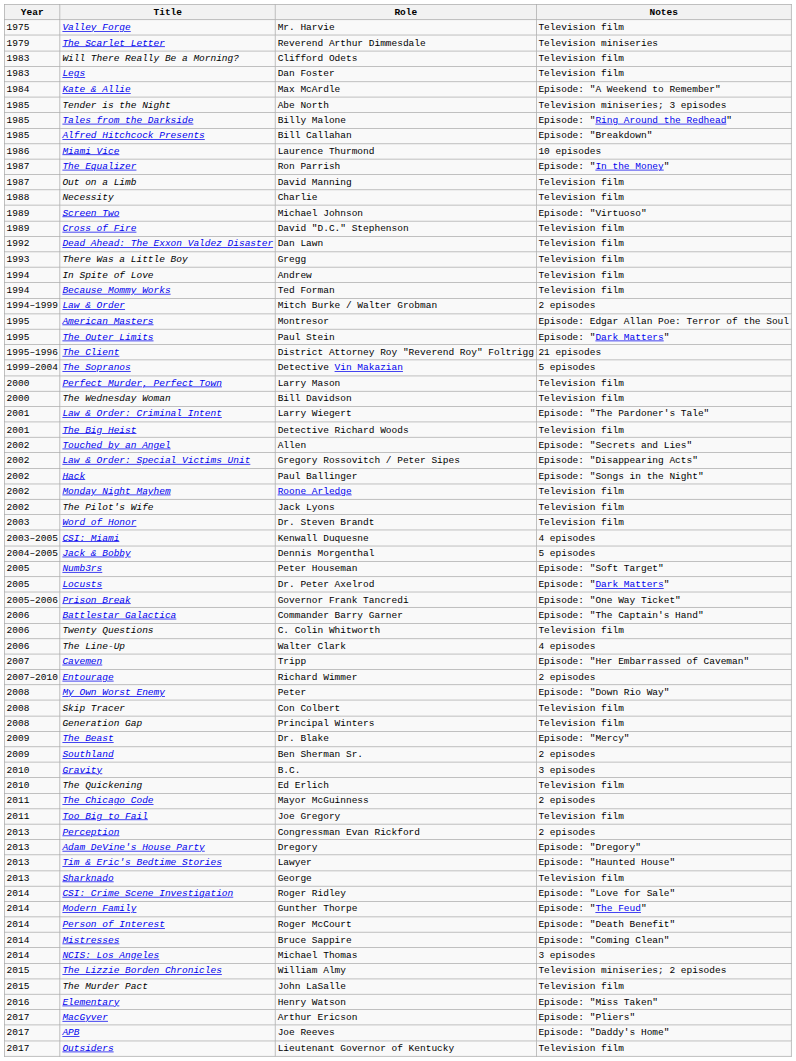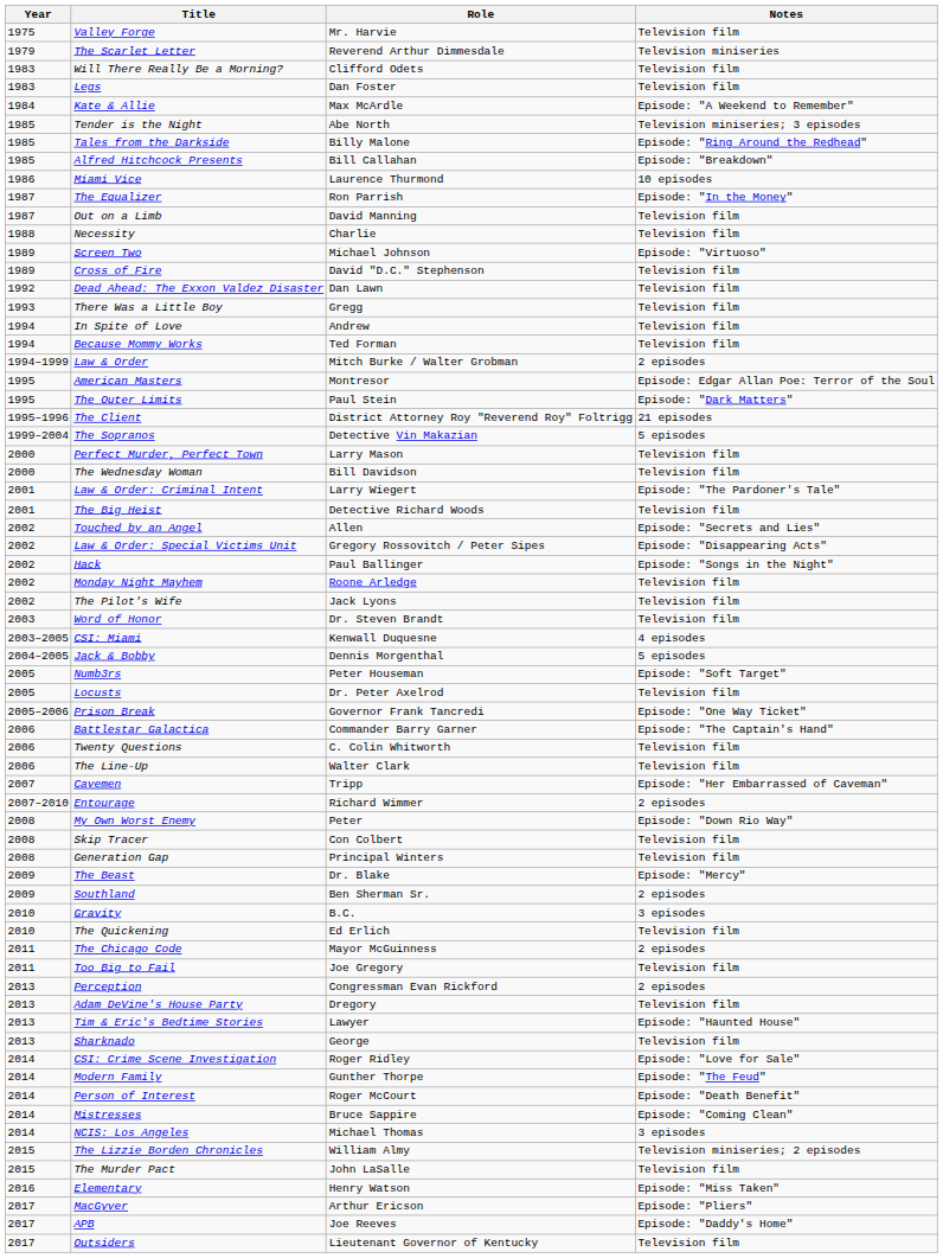Locusts | Notes: Episode: "Dark Matters" -> Television film
The Line-Up | Notes: 4 episodes -> Television film
Adam DeVine's House Party | Notes: Episode: "Dregory" -> Television film
